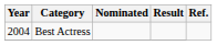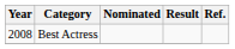Best Actress | Year: 2004 -> 2008
